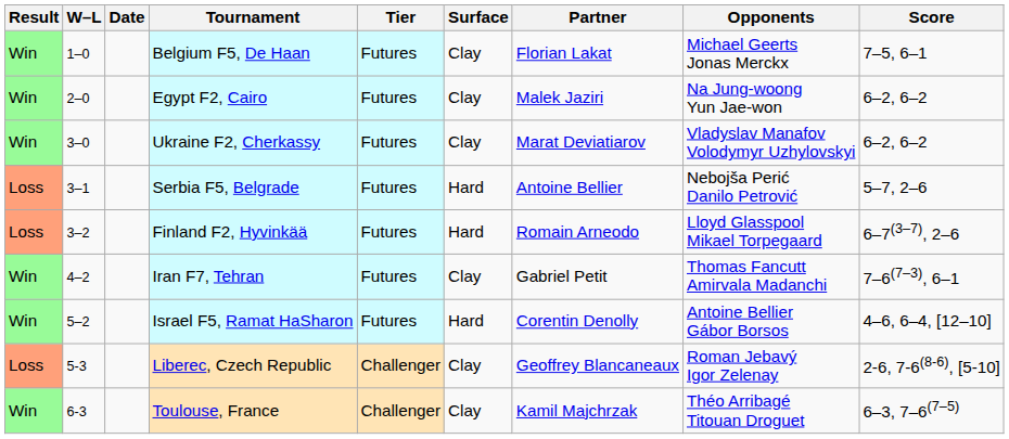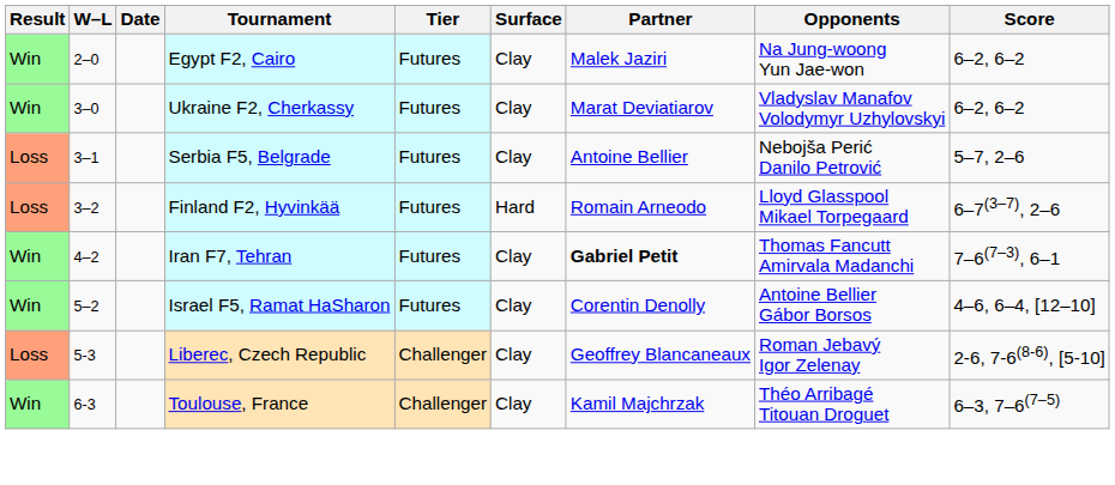- row: Win | 1–0 | Belgium F5, De Haan | Futures | Clay | Florian Lakat | Michael Geerts Jonas Merckx | 7–5, 6–1
Serbia F5, Belgrade | Surface: Hard -> Clay
Iran F7, Tehran | Partner: normal -> bold
Israel F5, Ramat HaSharon | Surface: Hard -> Clay
